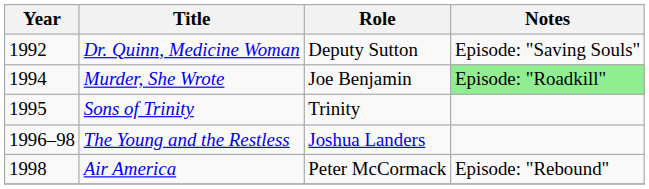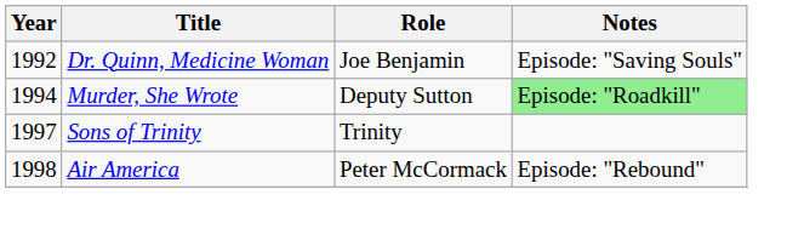Dr. Quinn, Medicine Woman | Role: Deputy Sutton -> Joe Benjamin
Murder, She Wrote | Role: Joe Benjamin -> Deputy Sutton
Sons of Trinity | Year: 1995 -> 1997
- row: 1996–98 | The Young and the Restless | Joshua Landers
